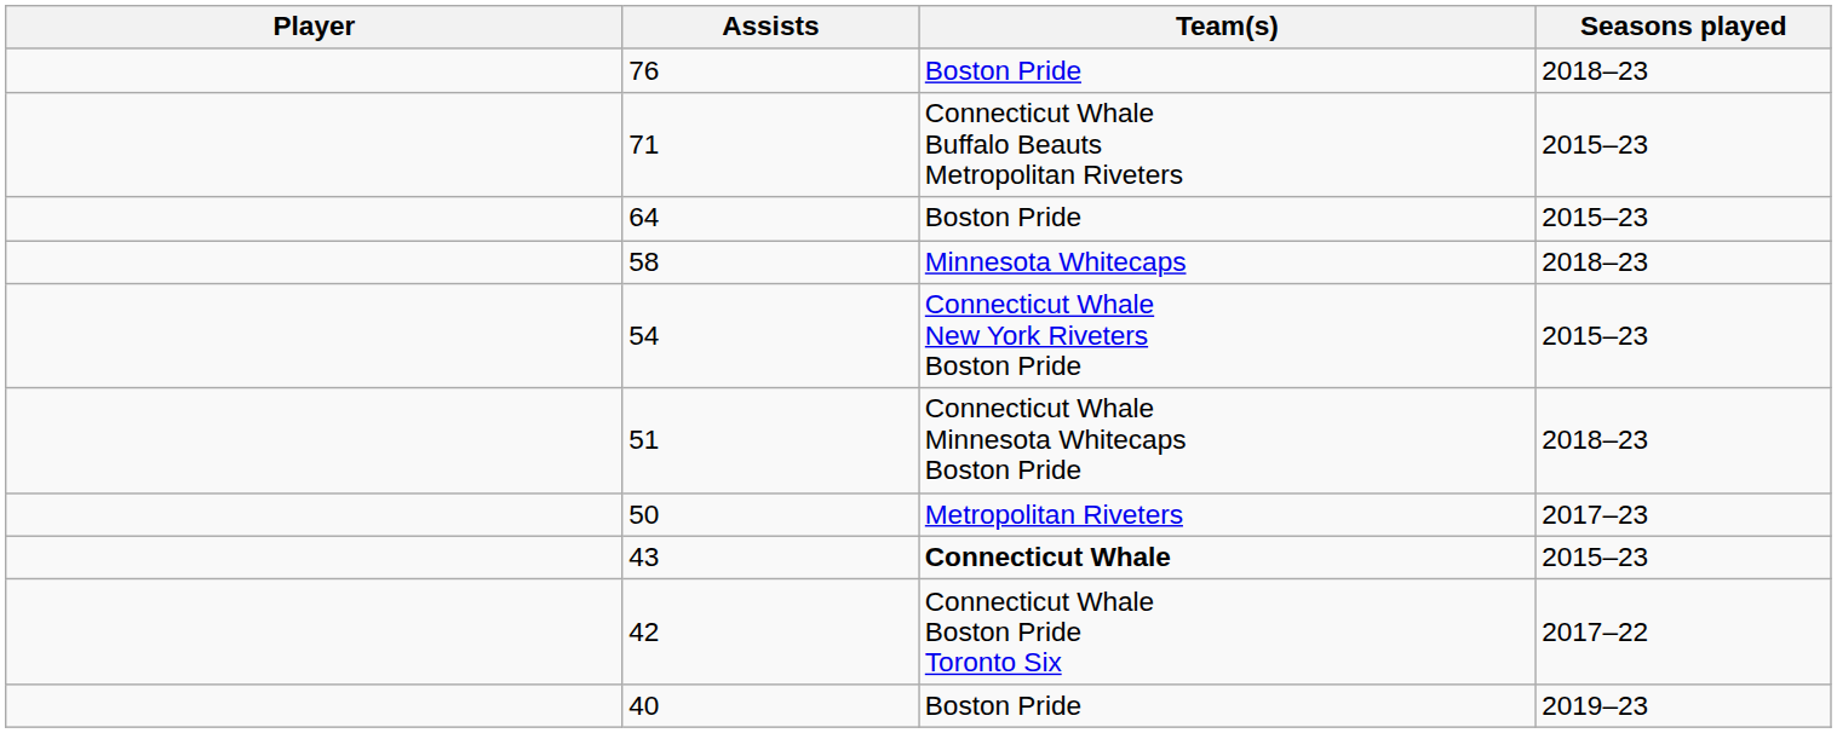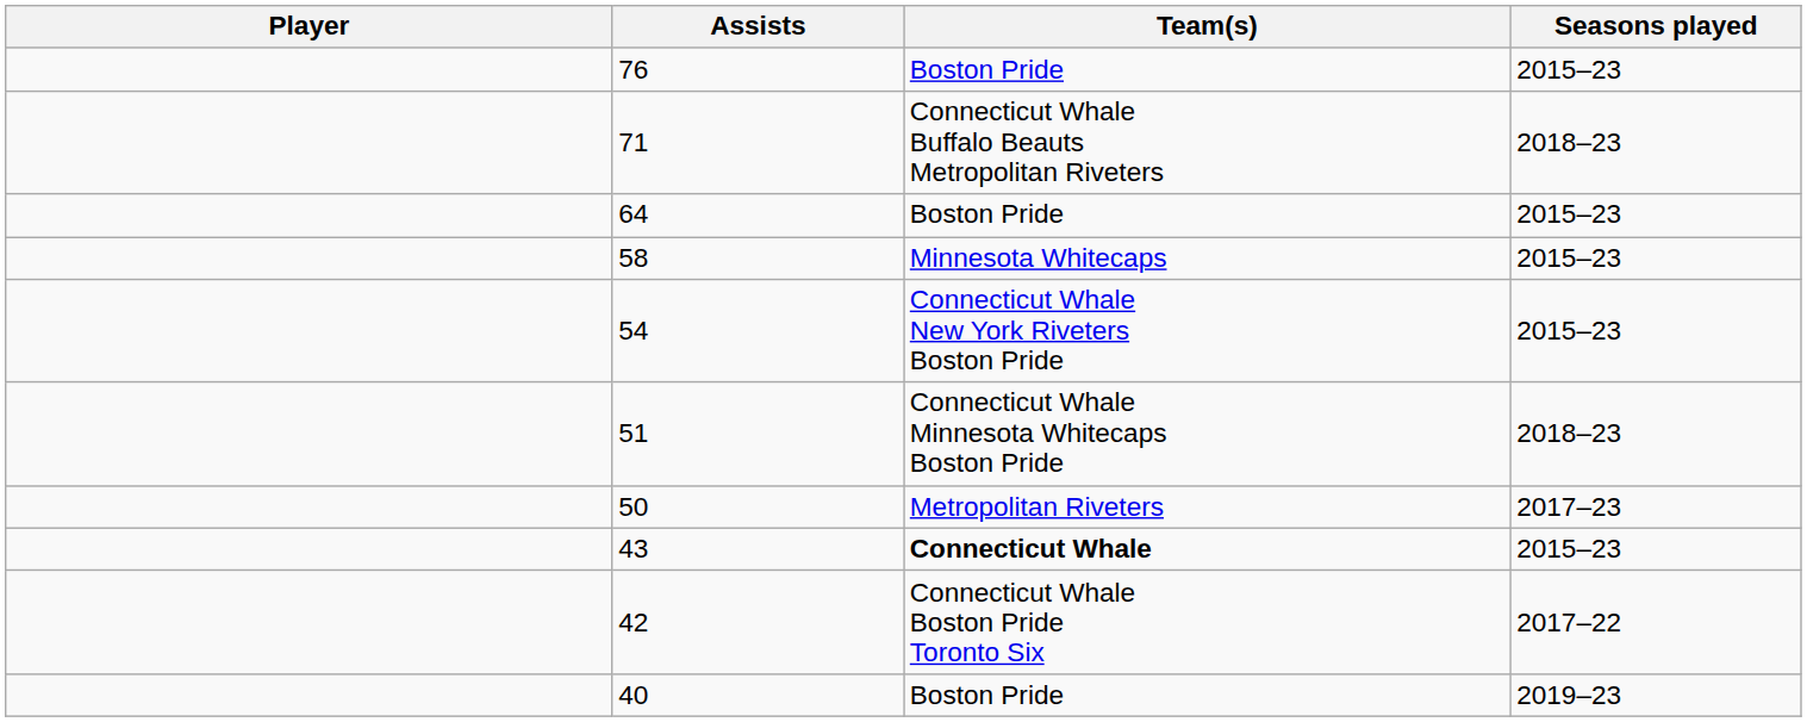76 | Seasons played: 2018–23 -> 2015–23
71 | Seasons played: 2015–23 -> 2018–23
58 | Seasons played: 2018–23 -> 2015–23
